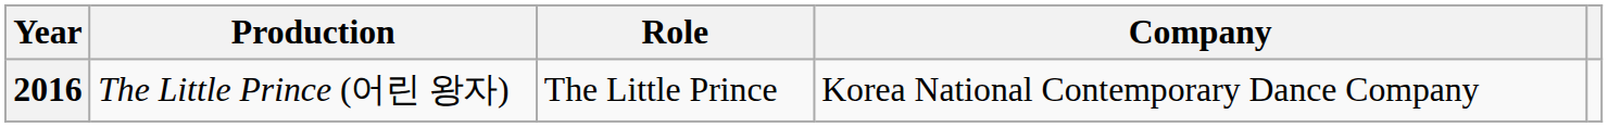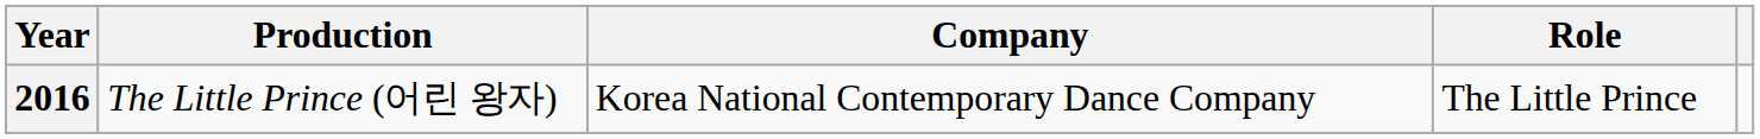columns swapped: Company <-> Role
